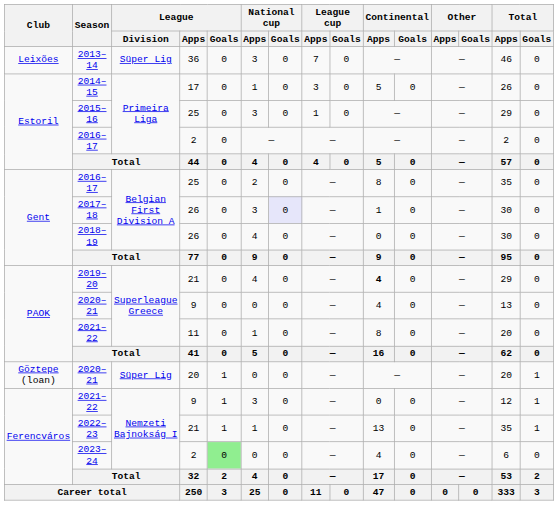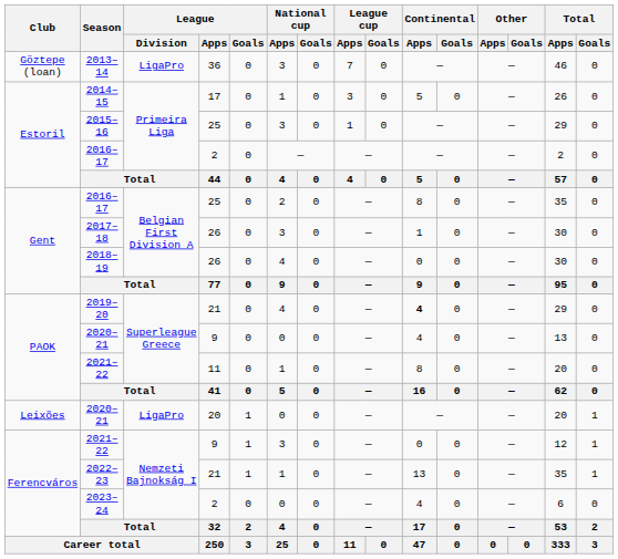2013–14 | Club: Leixões -> Göztepe (loan)
2013–14 | League / Division: Süper Lig -> LigaPro
2017–18 | National cup / Goals: lavender background -> no background
2020–21 / 20 | Club: Göztepe (loan) -> Leixões
2020–21 / 20 | League / Division: Süper Lig -> LigaPro
2023–24 | League / Goals: lightgreen background -> no background
